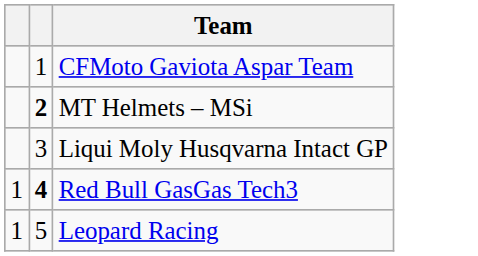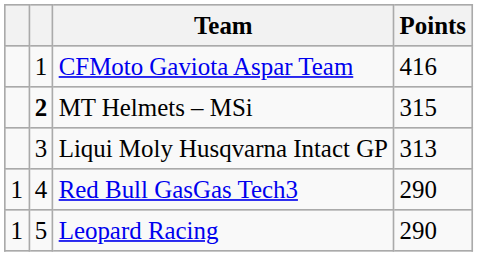+ column: Points | 416 | 315 | 313 | 290 | 290
Red Bull GasGas Tech3 | column 2: bold -> normal
